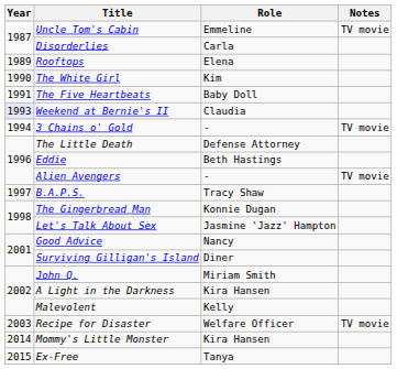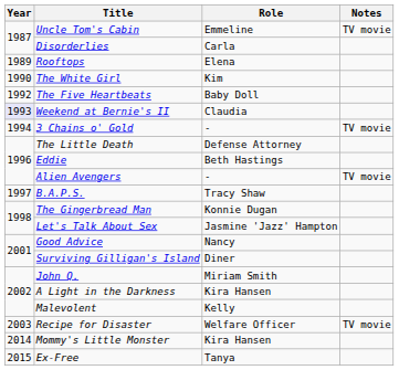The Five Heartbeats | Year: 1991 -> 1992
